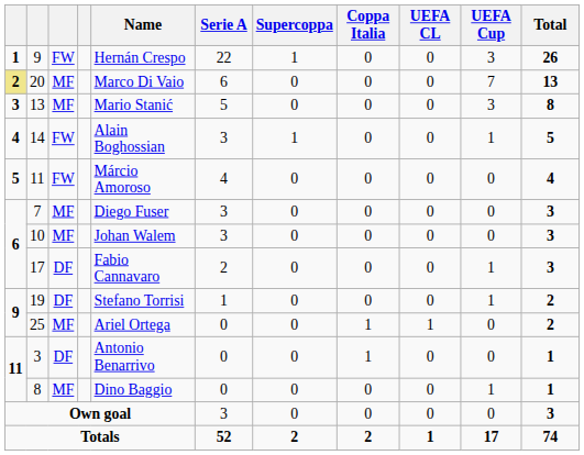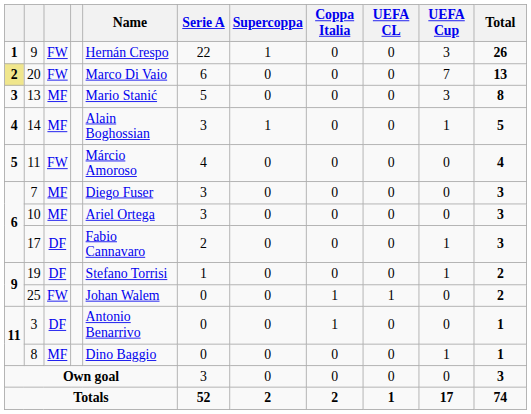20 | column 3: MF -> FW
14 | column 3: FW -> MF
10 | Name: Johan Walem -> Ariel Ortega
25 | column 3: MF -> FW
25 | Name: Ariel Ortega -> Johan Walem
